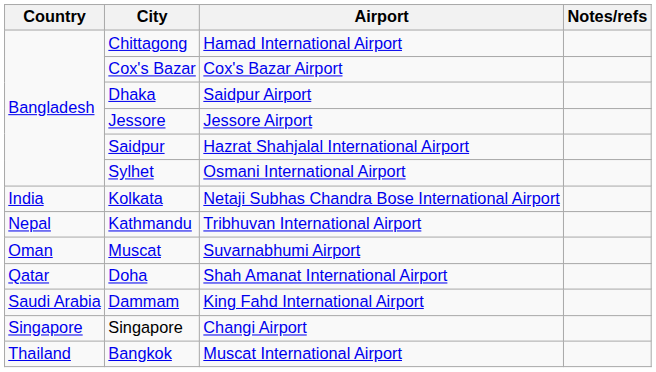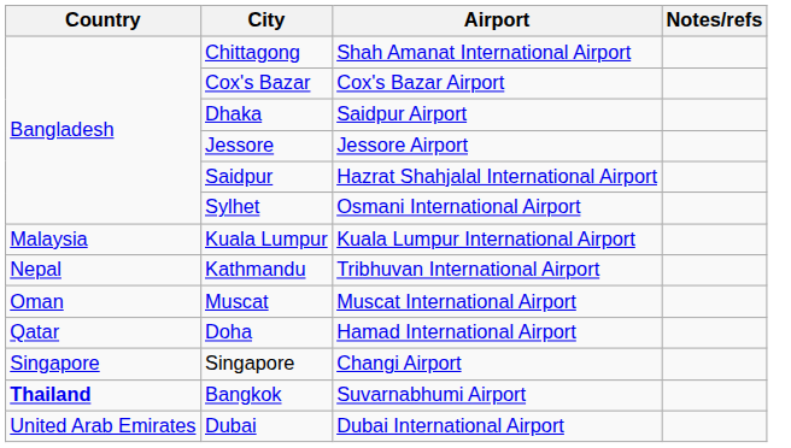Chittagong | Airport: Hamad International Airport -> Shah Amanat International Airport
- row: India | Kolkata | Netaji Subhas Chandra Bose International Airport
+ row: Malaysia | Kuala Lumpur | Kuala Lumpur International Airport
Muscat | Airport: Suvarnabhumi Airport -> Muscat International Airport
Doha | Airport: Shah Amanat International Airport -> Hamad International Airport
- row: Saudi Arabia | Dammam | King Fahd International Airport
Bangkok | Country: normal -> bold
Bangkok | Airport: Muscat International Airport -> Suvarnabhumi Airport
+ row: United Arab Emirates | Dubai | Dubai International Airport
